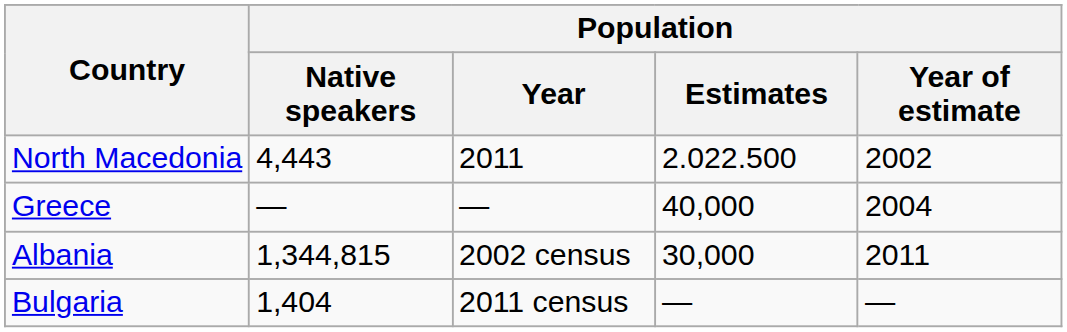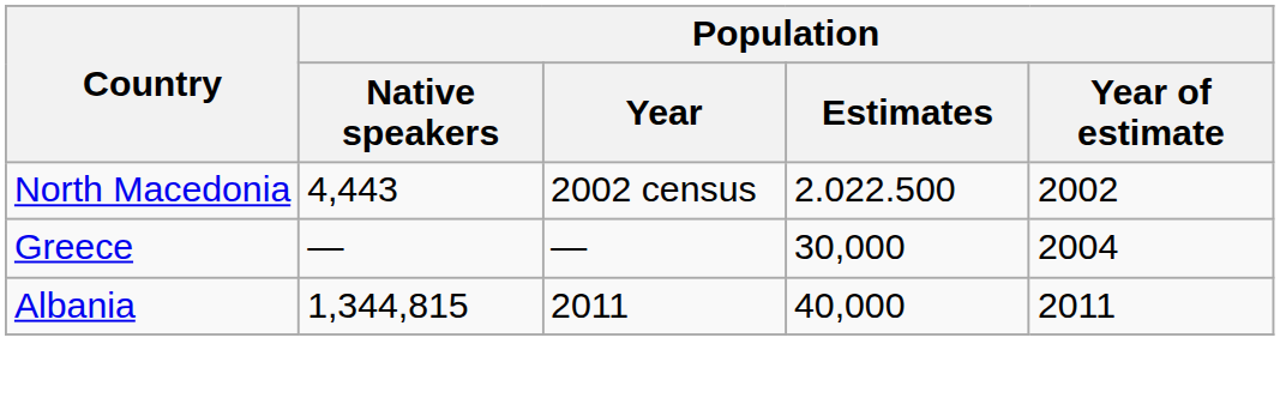North Macedonia | Population / Year: 2011 -> 2002 census
Greece | Population / Estimates: 40,000 -> 30,000
Albania | Population / Year: 2002 census -> 2011
Albania | Population / Estimates: 30,000 -> 40,000
- row: Bulgaria | 1,404 | 2011 census | — | —
